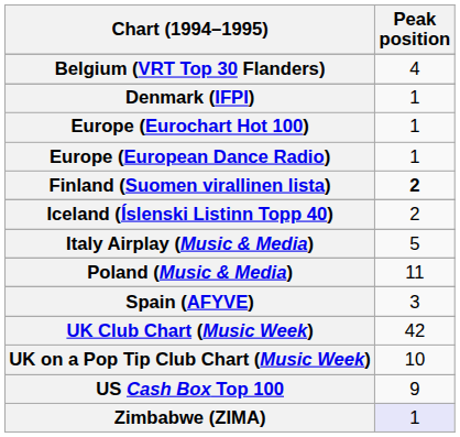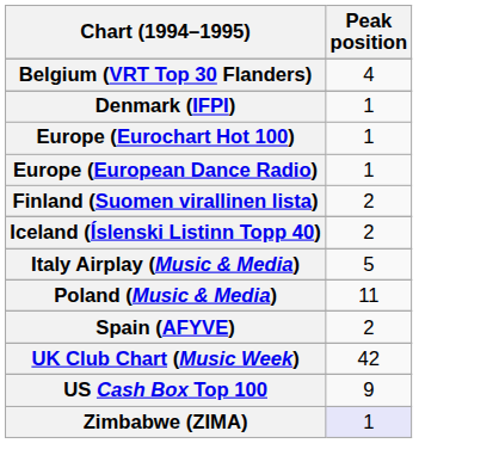Finland (Suomen virallinen lista) | Peak position: bold -> normal
Spain (AFYVE) | Peak position: 3 -> 2
- row: UK on a Pop Tip Club Chart (Music Week) | 10
